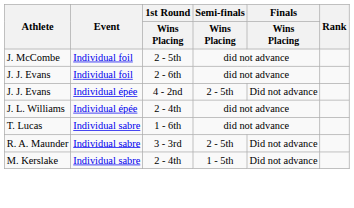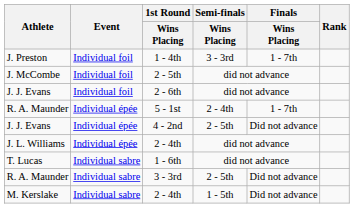+ row: J. Preston | Individual foil | 1 - 4th | 3 - 3rd | 1 - 7th
+ row: R. A. Maunder | Individual épée | 5 - 1st | 2 - 4th | 1 - 7th
